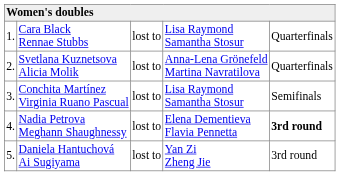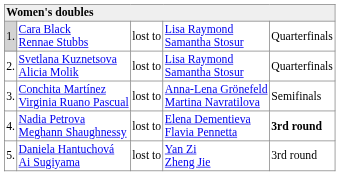Cara Black Rennae Stubbs | column 1: no background -> lightgrey background
Svetlana Kuznetsova Alicia Molik | column 4: Anna-Lena Grönefeld Martina Navratilova -> Lisa Raymond Samantha Stosur
Conchita Martínez Virginia Ruano Pascual | column 4: Lisa Raymond Samantha Stosur -> Anna-Lena Grönefeld Martina Navratilova
